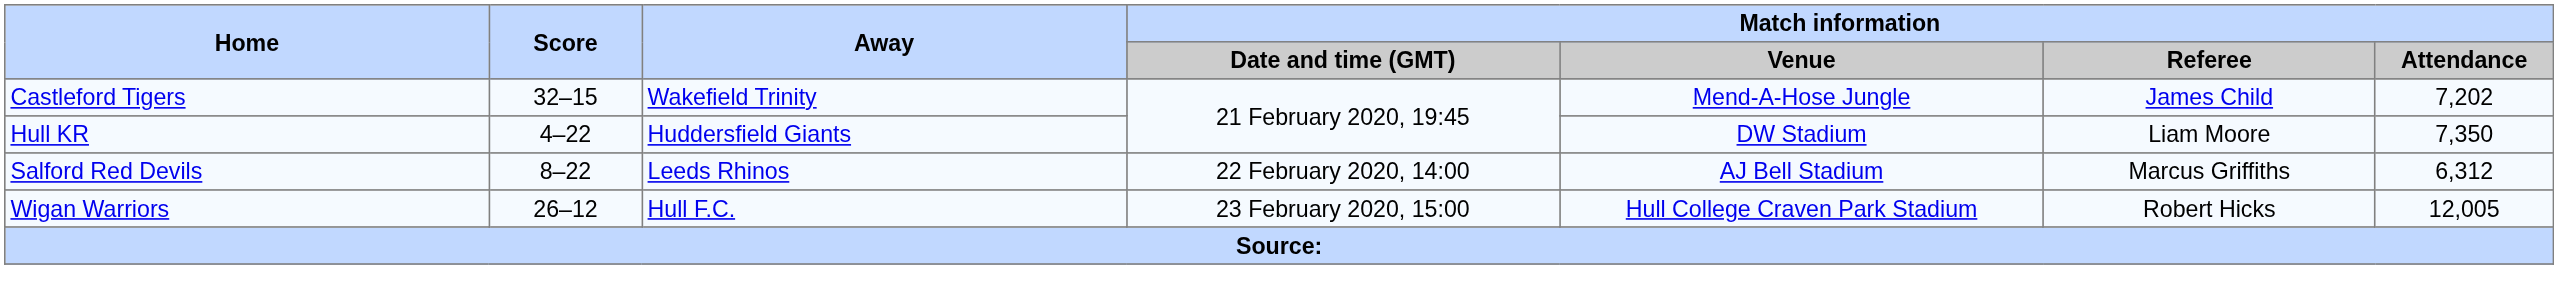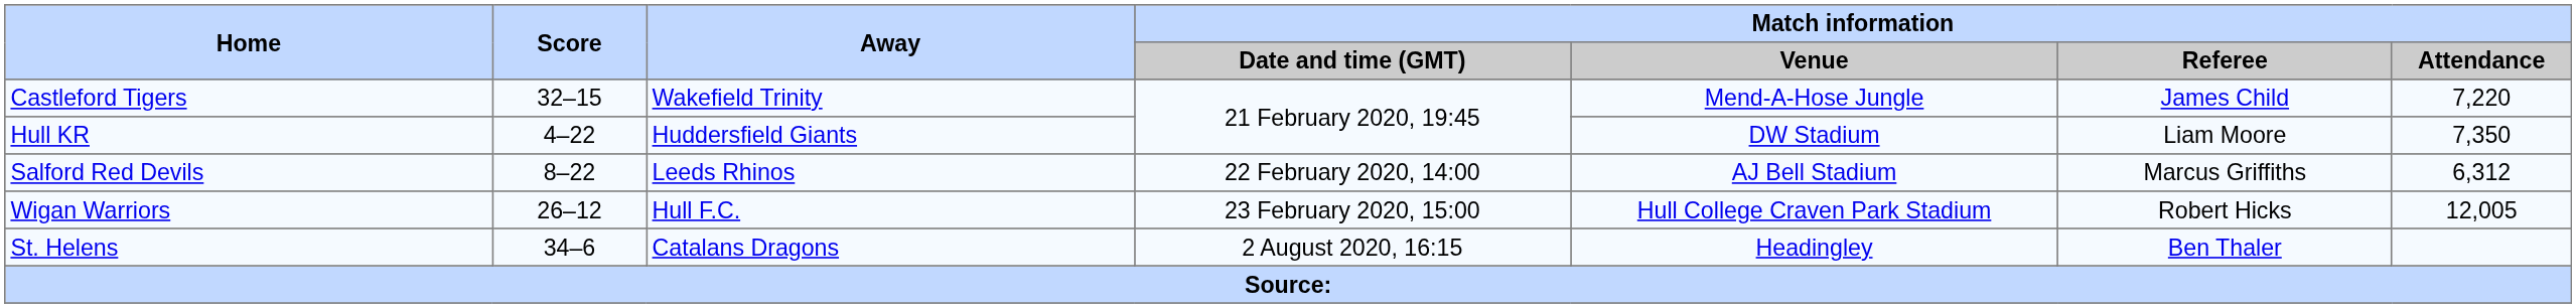Castleford Tigers | Match information / Attendance: 7,202 -> 7,220
+ row: St. Helens | 34–6 | Catalans Dragons | 2 August 2020, 16:15 | Headingley | Ben Thaler
